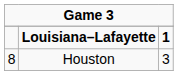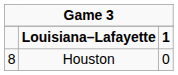Houston | column 3: 3 -> 0
